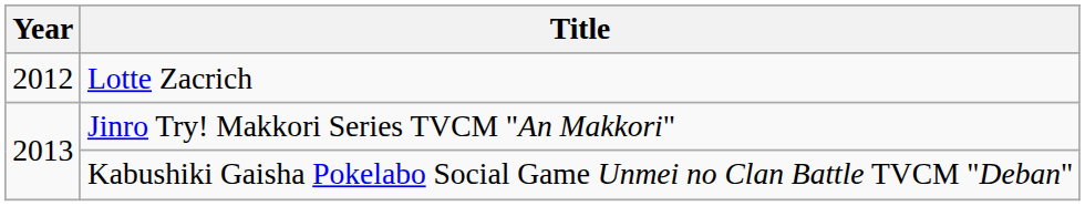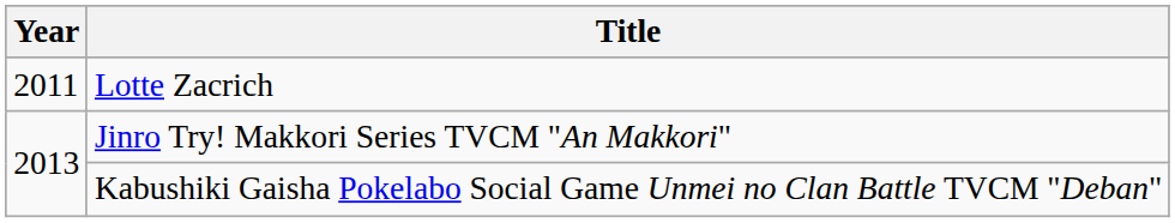Lotte Zacrich | Year: 2012 -> 2011
